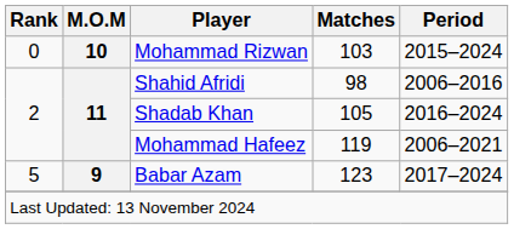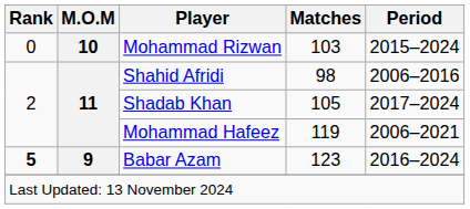Shadab Khan | Period: 2016–2024 -> 2017–2024
Babar Azam | Rank: normal -> bold
Babar Azam | Period: 2017–2024 -> 2016–2024
